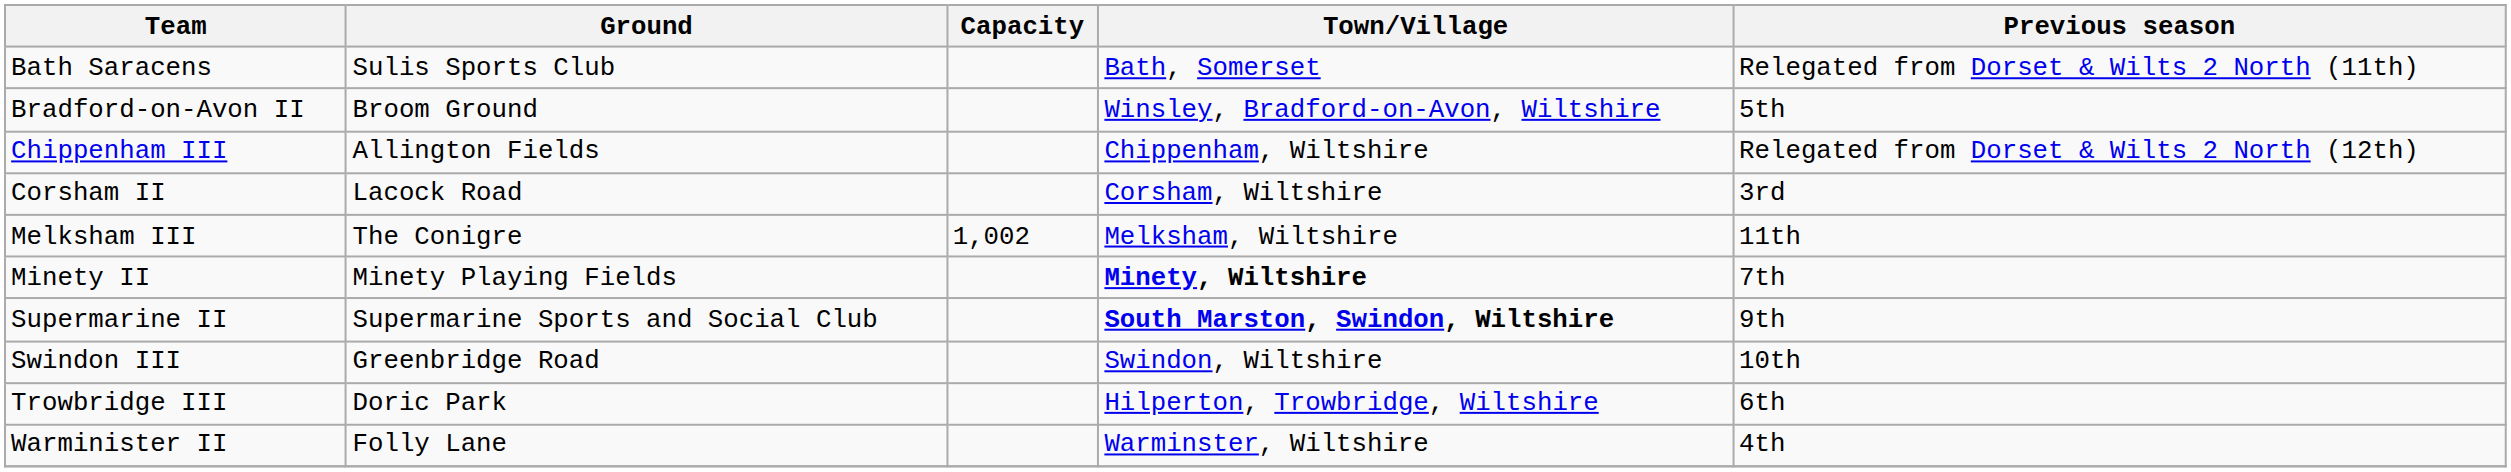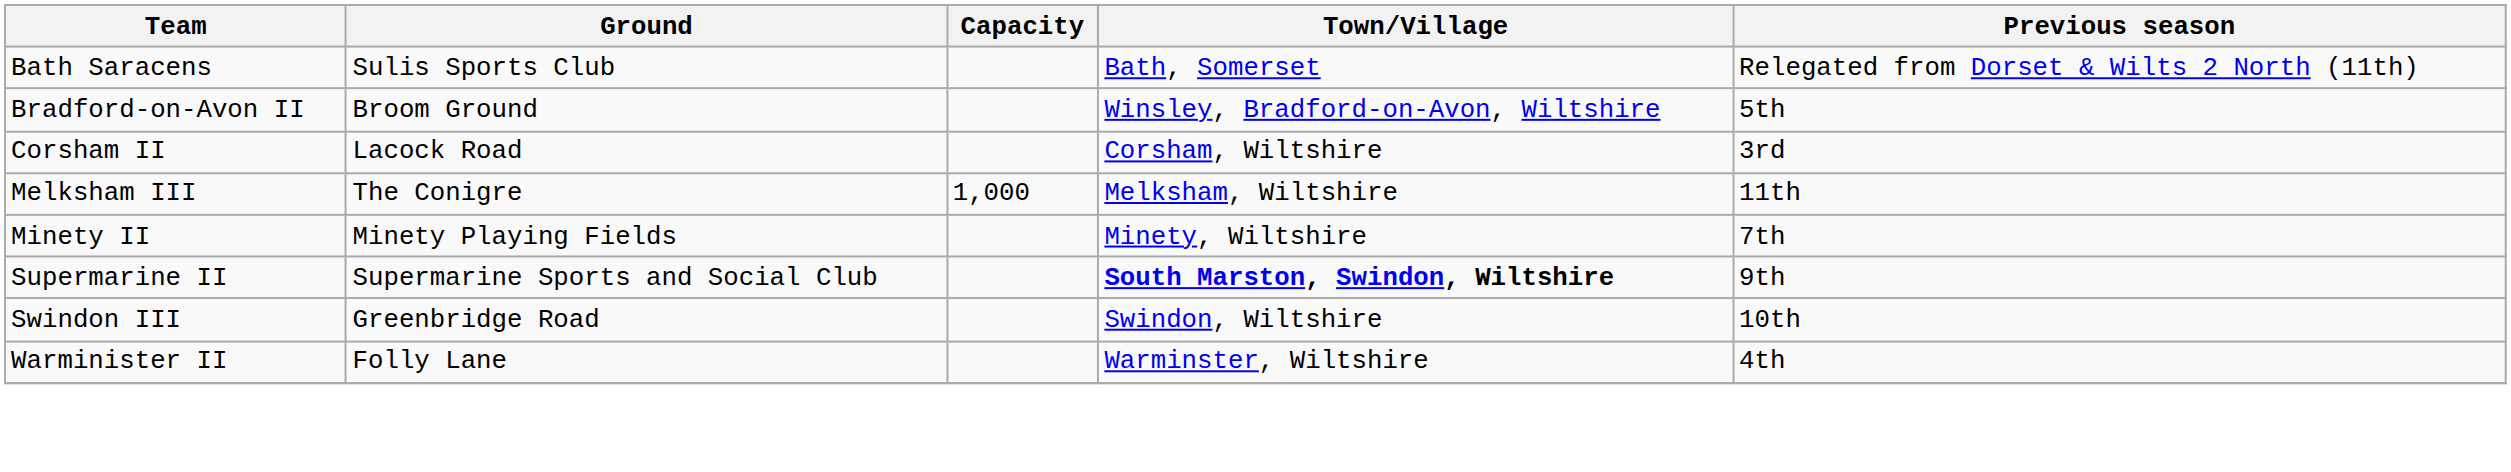- row: Chippenham III | Allington Fields | Chippenham, Wiltshire | Relegated from Dorset & Wilts 2 North (12th)
Melksham III | Capacity: 1,002 -> 1,000
Minety II | Town/Village: bold -> normal
- row: Trowbridge III | Doric Park | Hilperton, Trowbridge, Wiltshire | 6th
